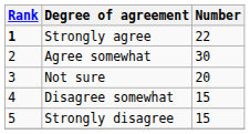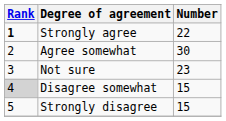Not sure | Number: 20 -> 23
Disagree somewhat | Rank: no background -> lightgrey background
